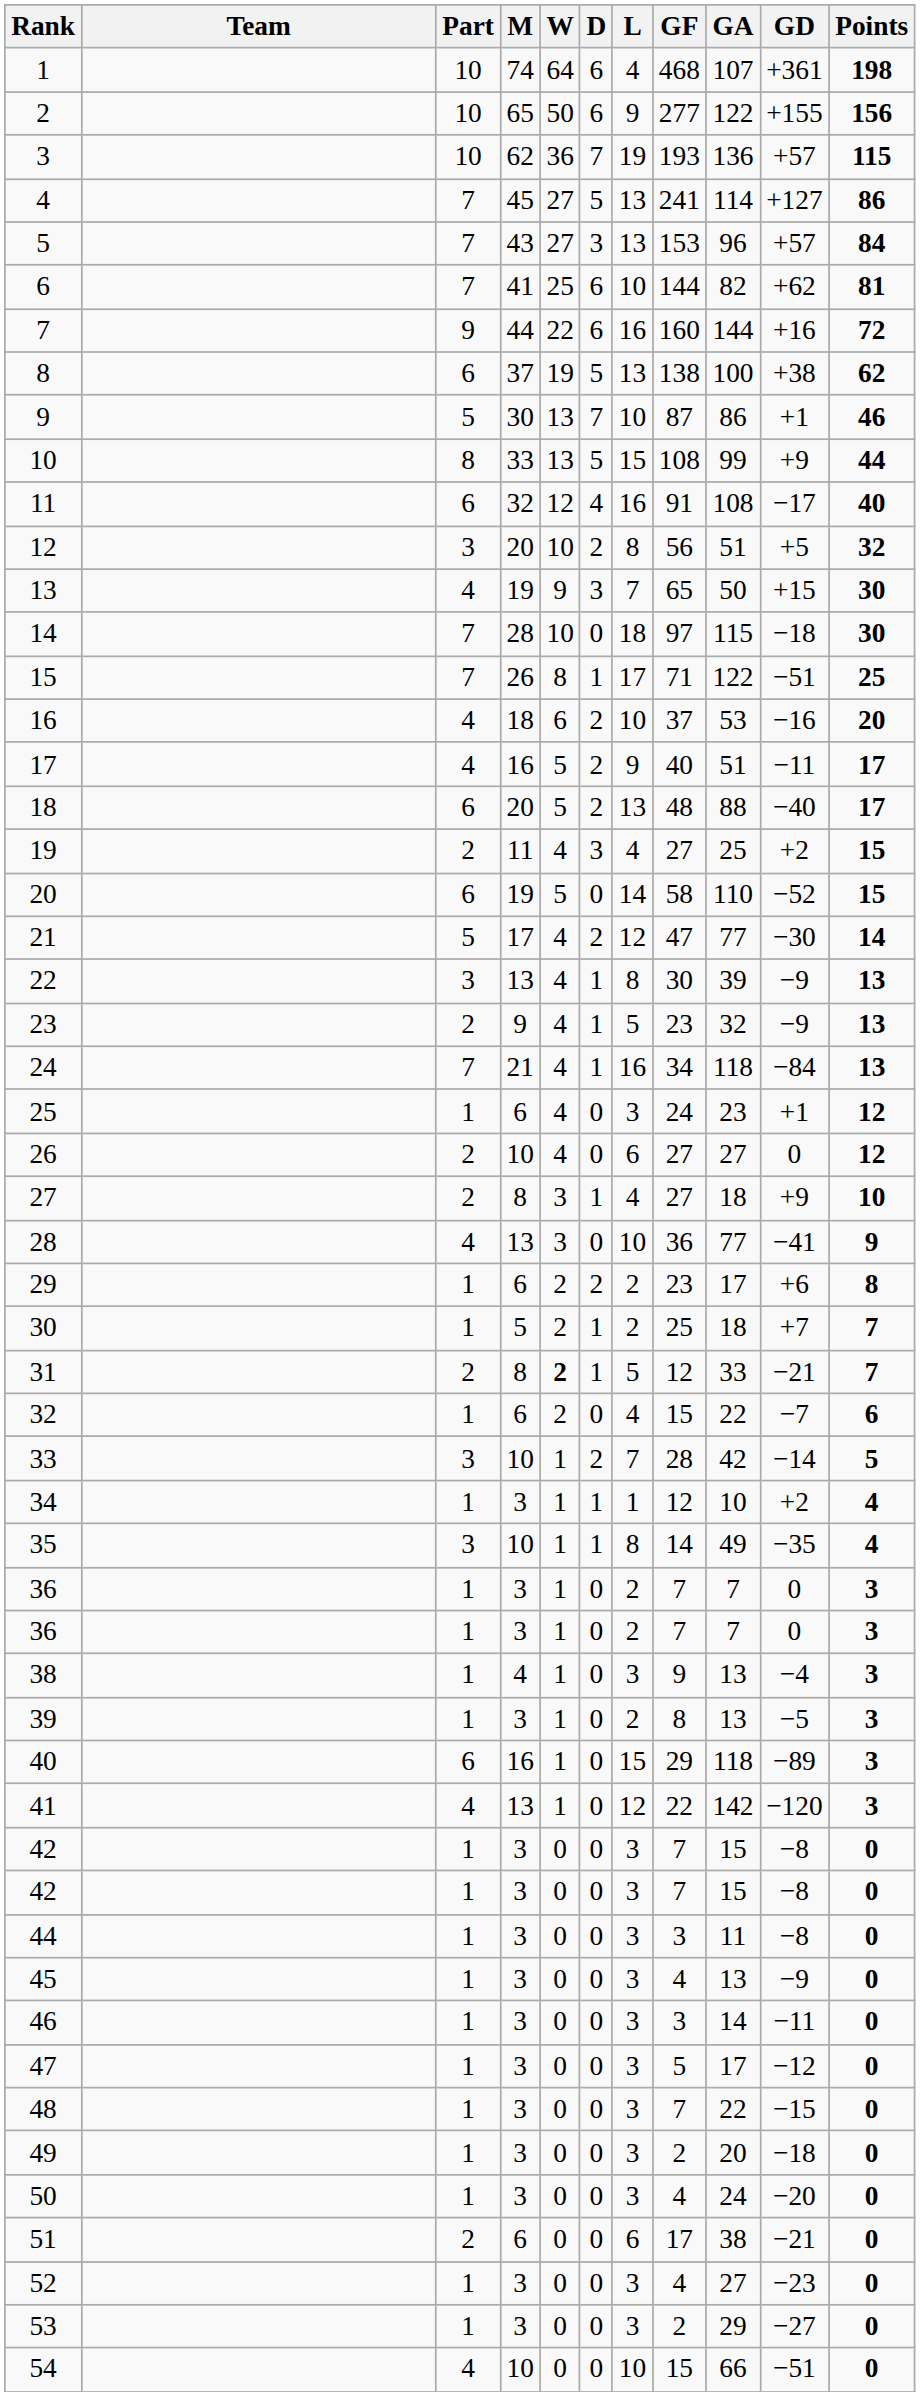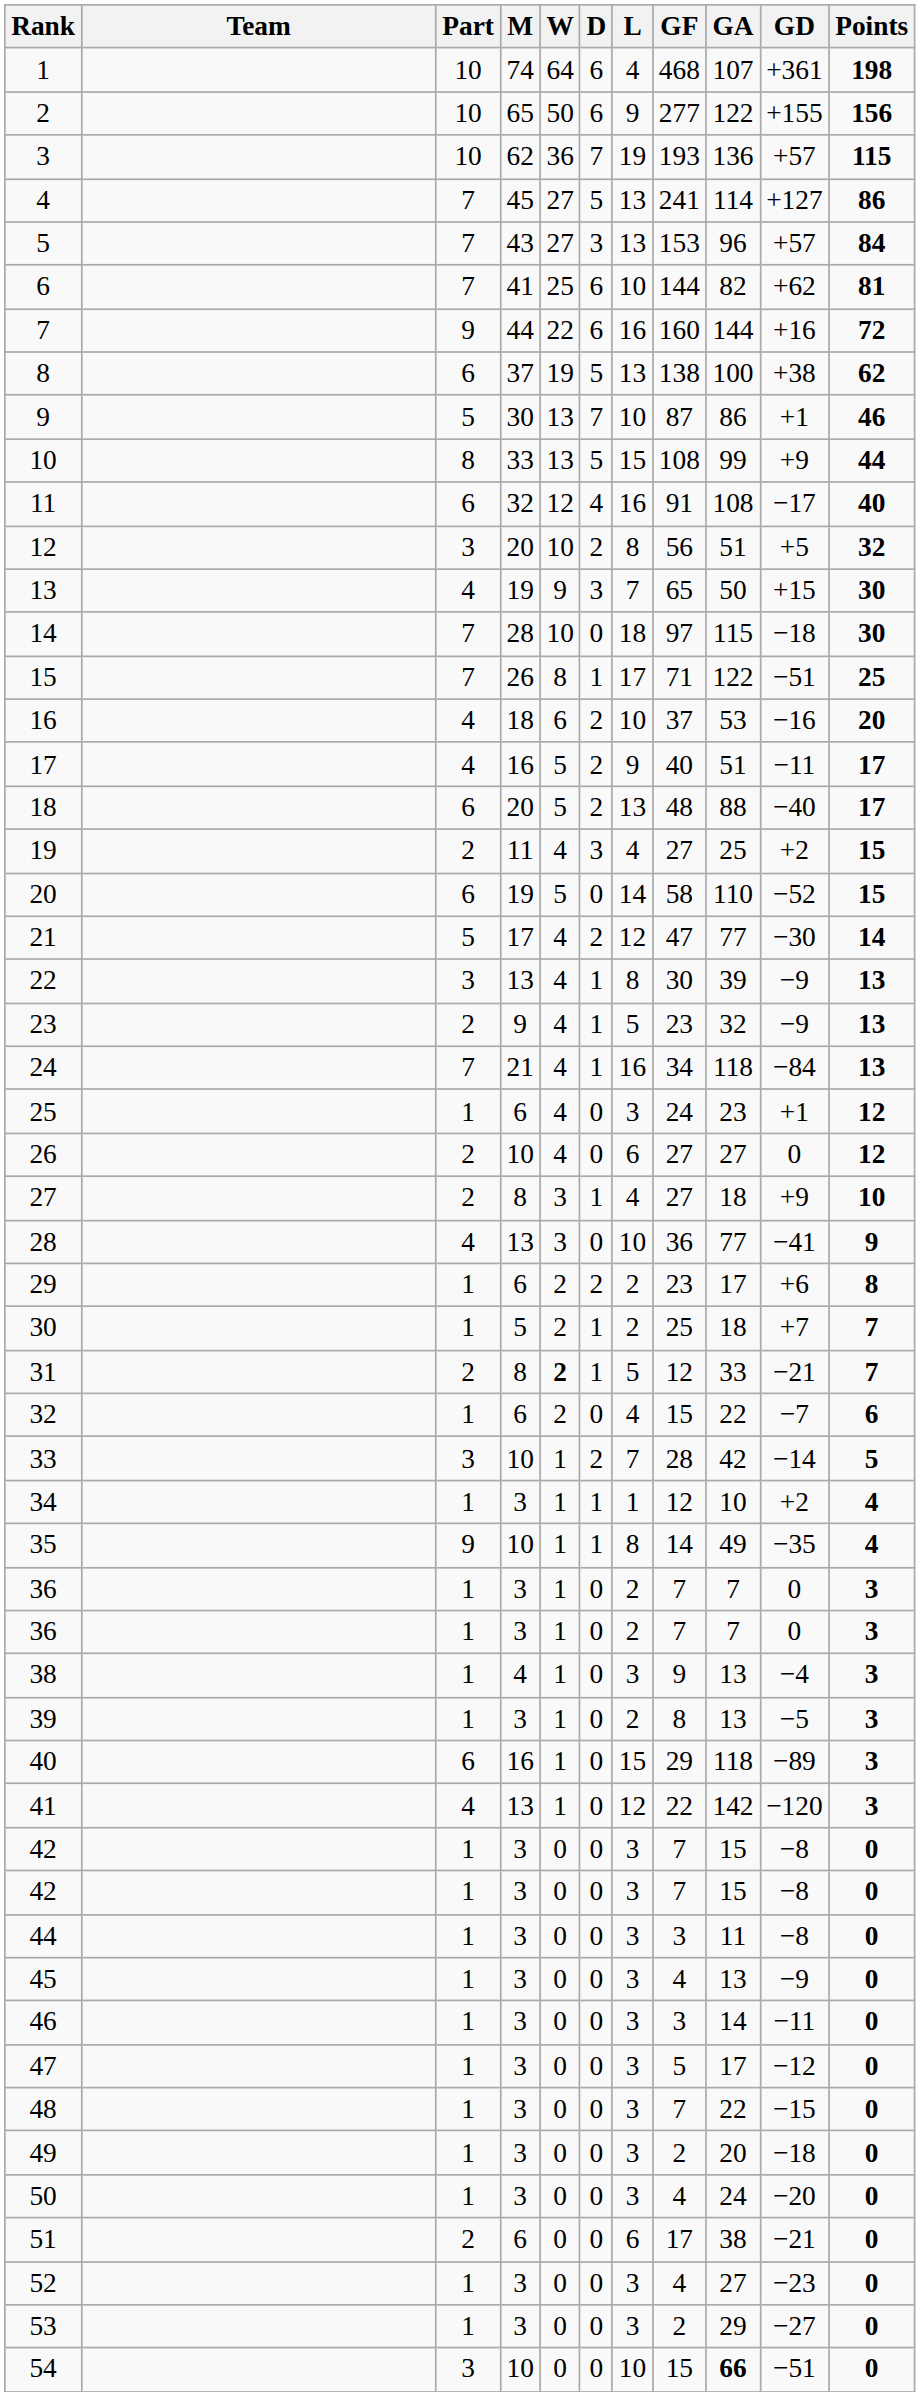35 | Part: 3 -> 9
54 | Part: 4 -> 3
54 | GA: normal -> bold
